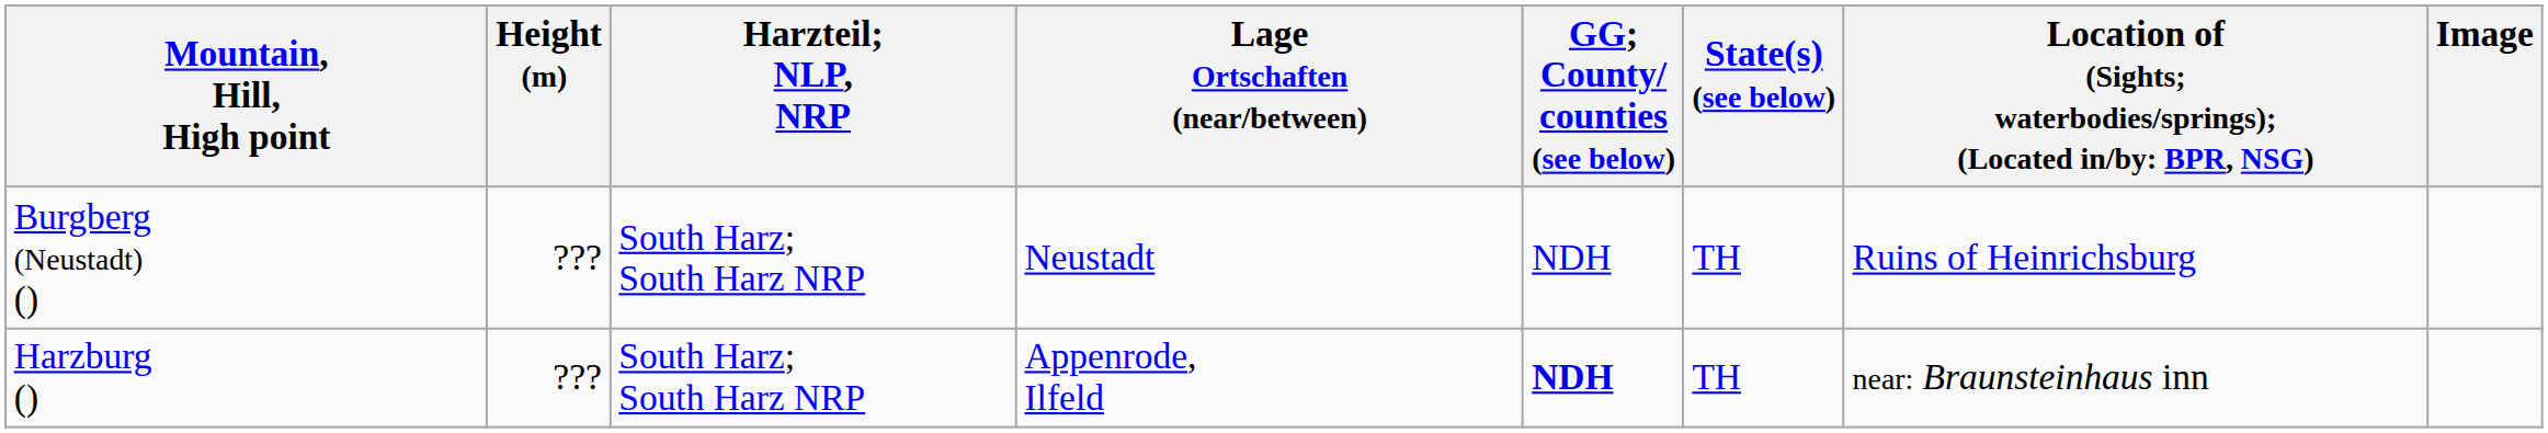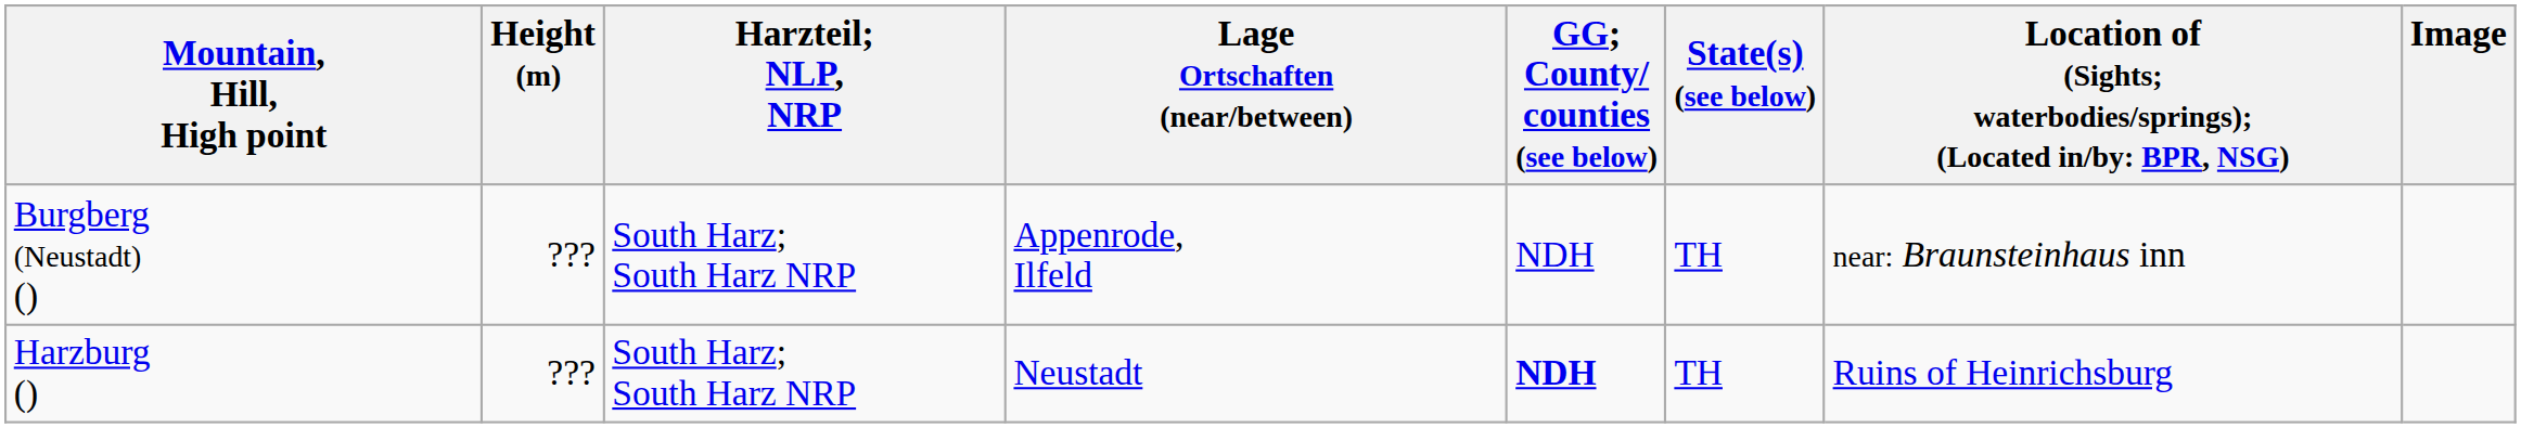Burgberg (Neustadt) () | Lage Ortschaften (near/between): Neustadt -> Appenrode, Ilfeld
Burgberg (Neustadt) () | column 7: Ruins of Heinrichsburg -> near: Braunsteinhaus inn
Harzburg () | Lage Ortschaften (near/between): Appenrode, Ilfeld -> Neustadt
Harzburg () | column 7: near: Braunsteinhaus inn -> Ruins of Heinrichsburg
